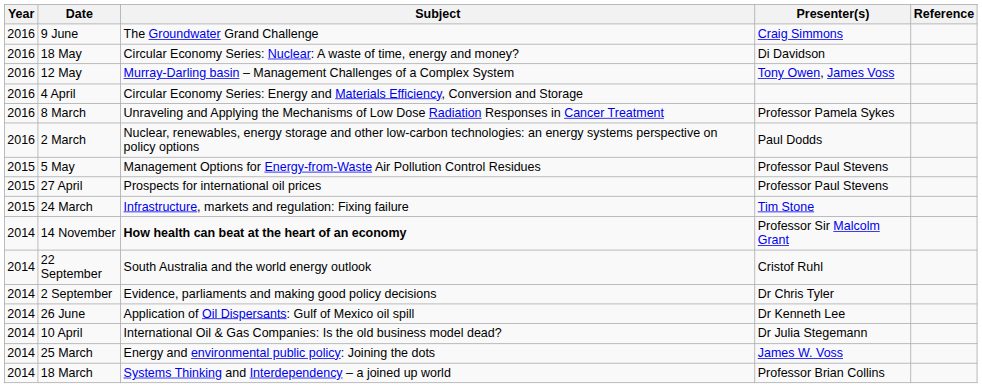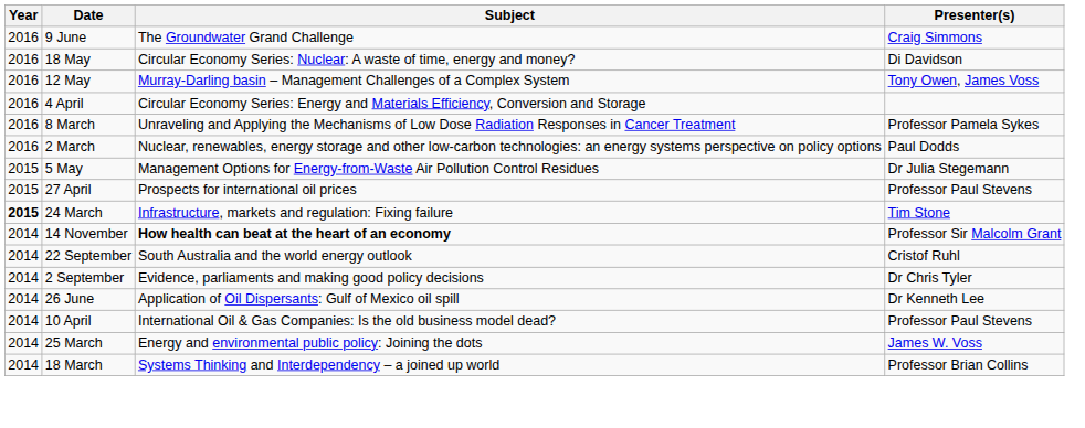- column: Reference
5 May | Presenter(s): Professor Paul Stevens -> Dr Julia Stegemann
24 March | Year: normal -> bold
10 April | Presenter(s): Dr Julia Stegemann -> Professor Paul Stevens
